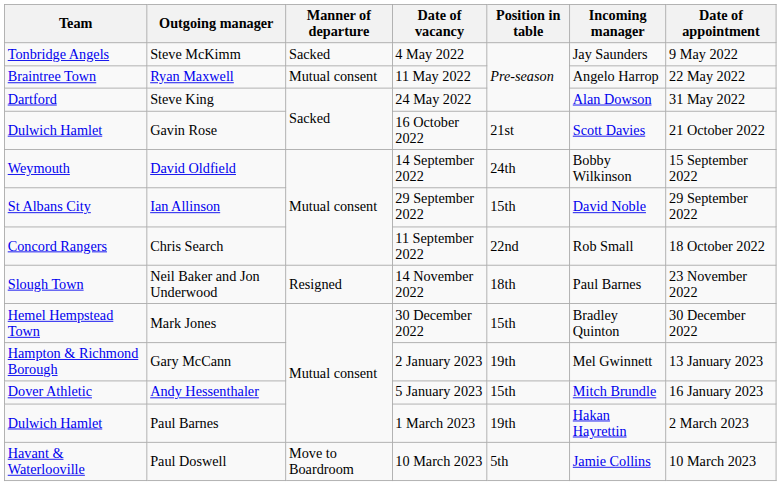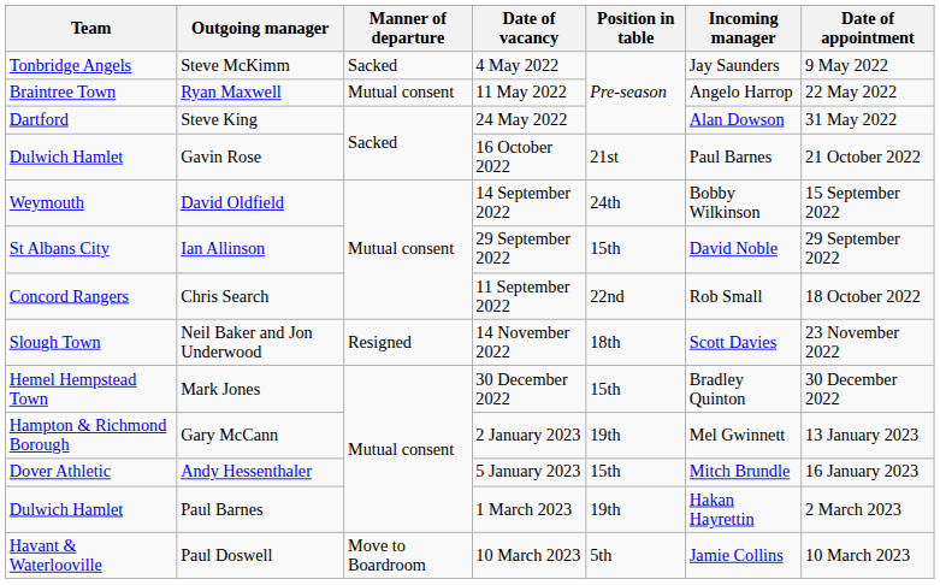Gavin Rose | Incoming manager: Scott Davies -> Paul Barnes
Neil Baker and Jon Underwood | Incoming manager: Paul Barnes -> Scott Davies
